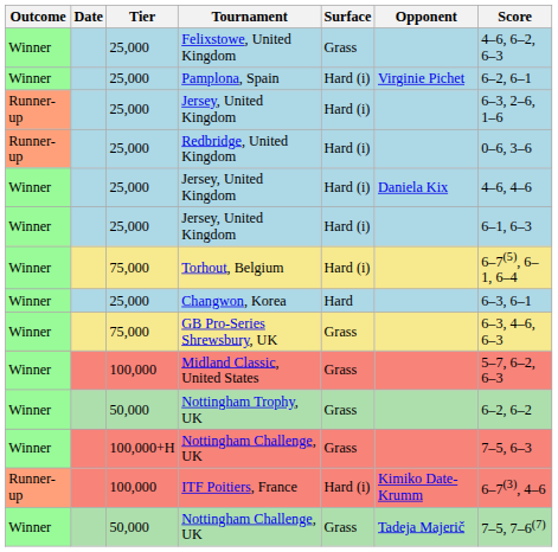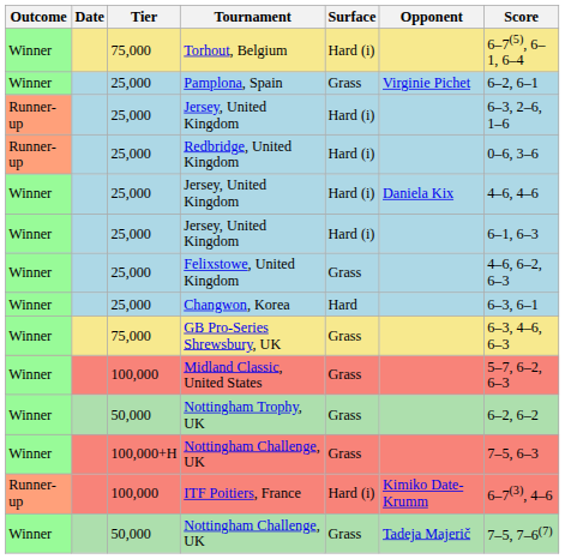rows swapped: Felixstowe, United Kingdom <-> Torhout, Belgium
Pamplona, Spain | Surface: Hard (i) -> Grass
